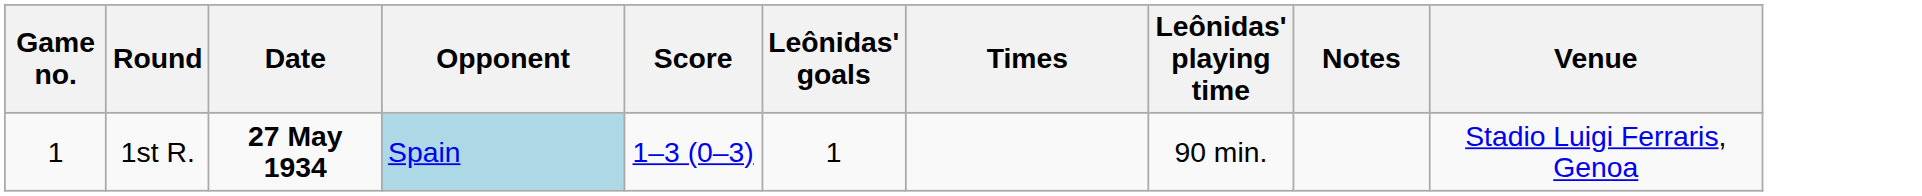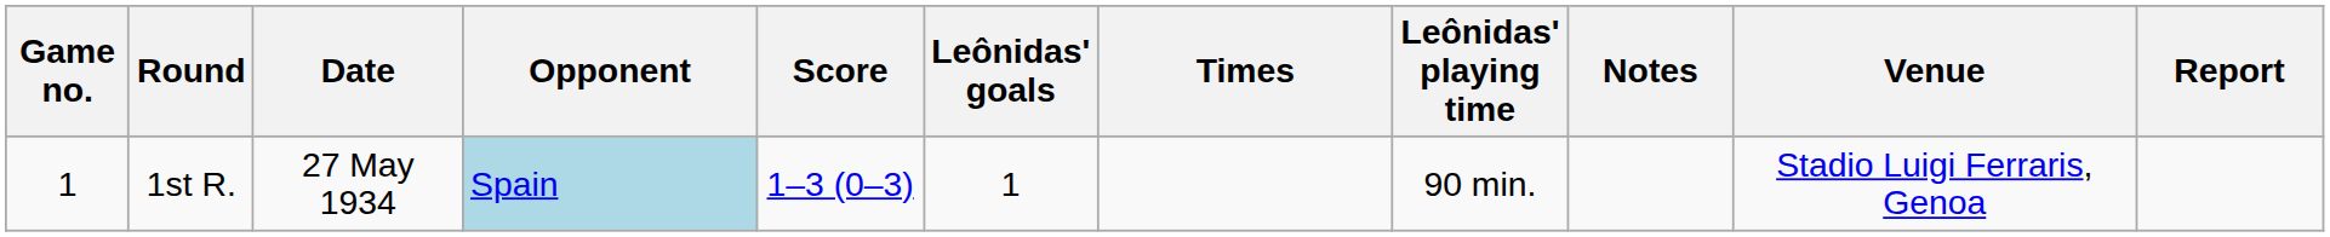+ column: Report
1st R. | Date: bold -> normal
